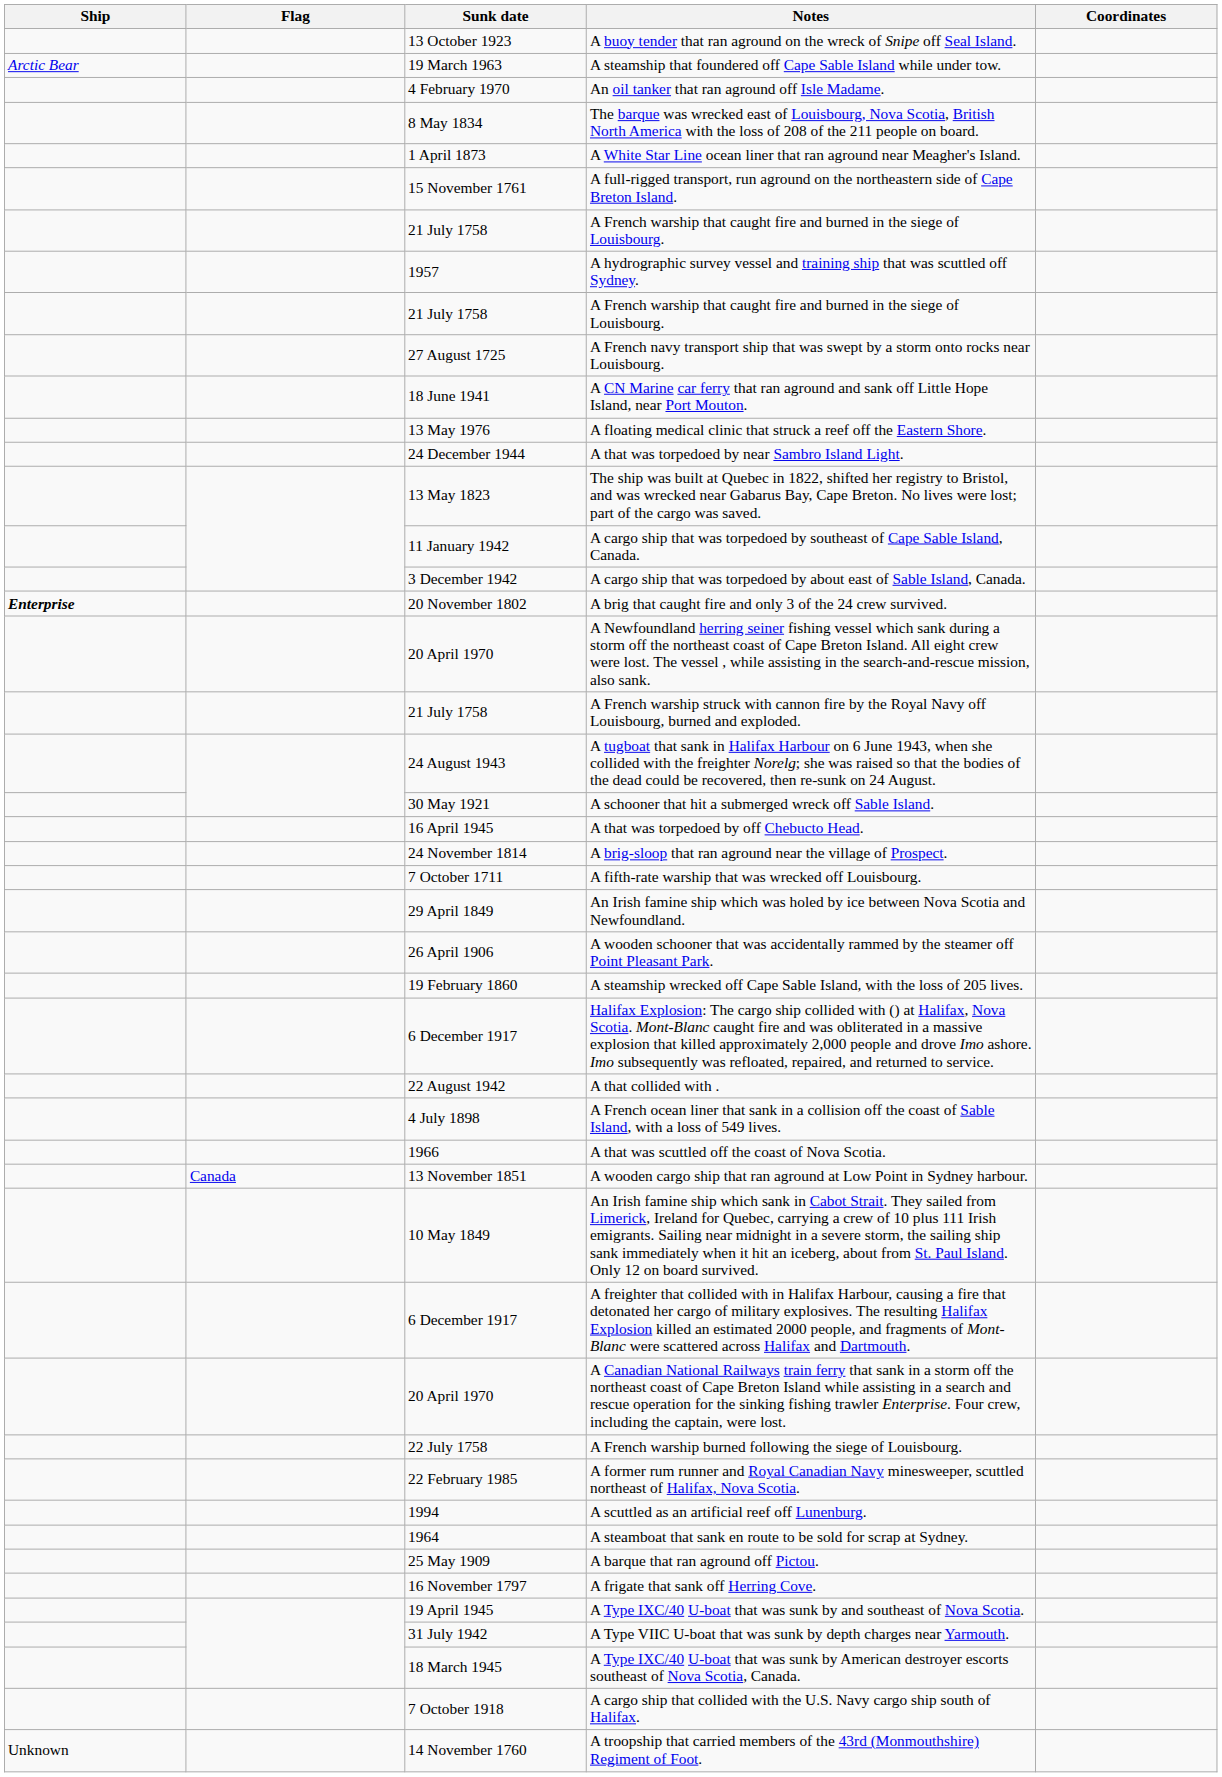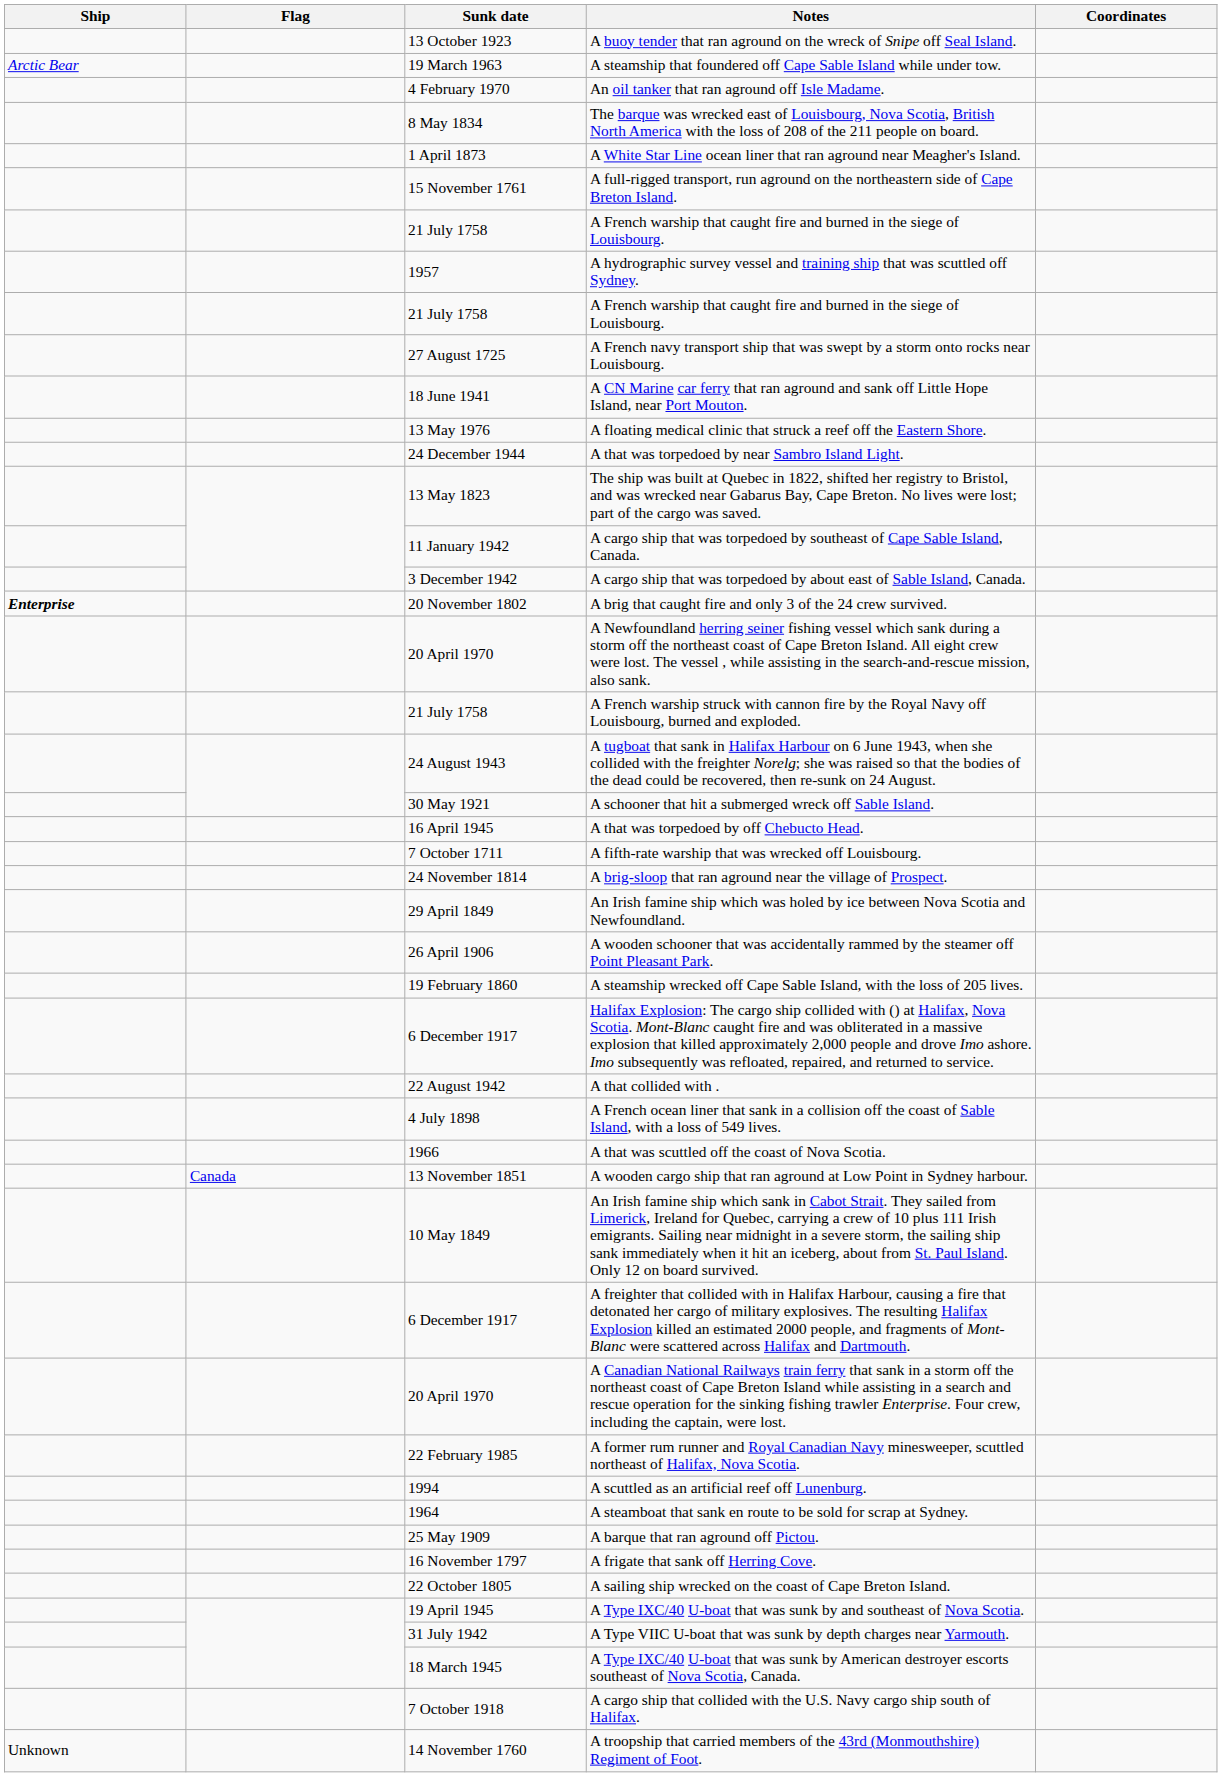rows swapped: A brig-sloop that ran aground near the village of Prospect. <-> A fifth-rate warship that was wrecked off Louisbourg.
- row: 22 July 1758 | A French warship burned following the siege of Louisbourg.
+ row: 22 October 1805 | A sailing ship wrecked on the coast of Cape Breton Island.
